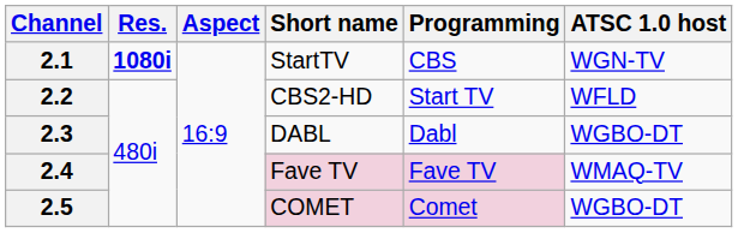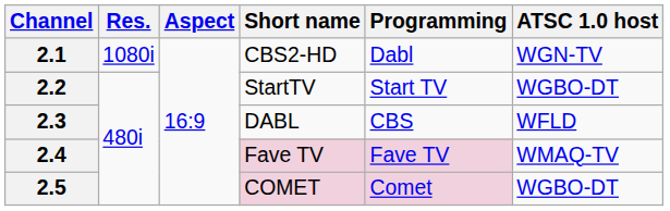2.1 | Res.: bold -> normal
2.1 | Short name: StartTV -> CBS2-HD
2.1 | Programming: CBS -> Dabl
2.2 | Short name: CBS2-HD -> StartTV
2.2 | ATSC 1.0 host: WFLD -> WGBO-DT
2.3 | Programming: Dabl -> CBS
2.3 | ATSC 1.0 host: WGBO-DT -> WFLD
